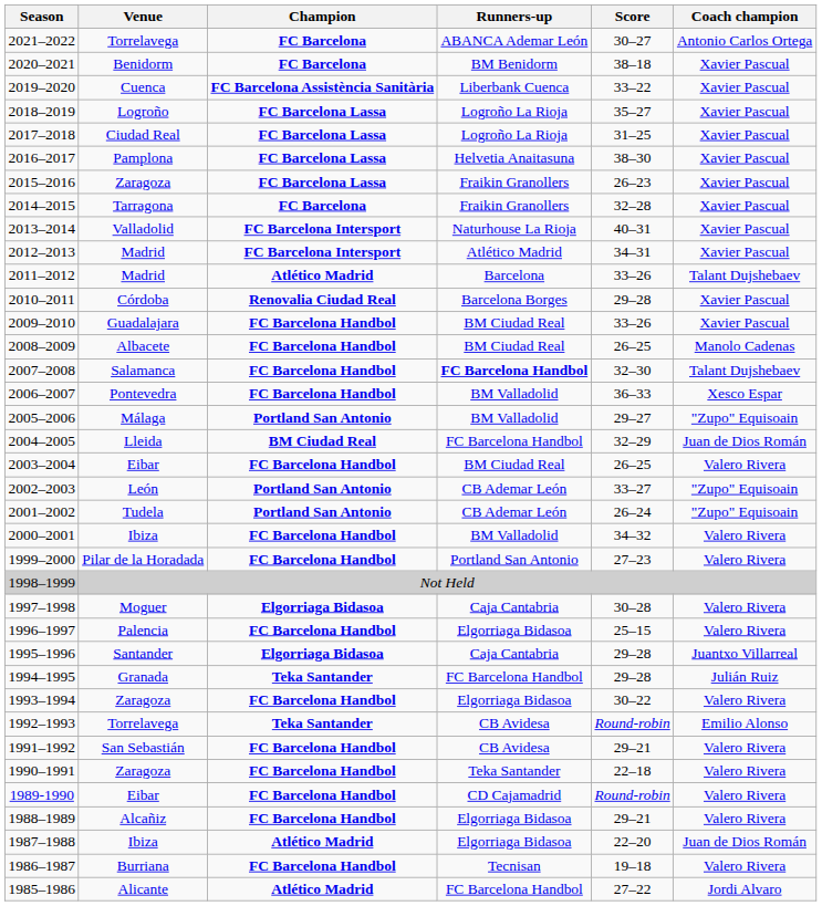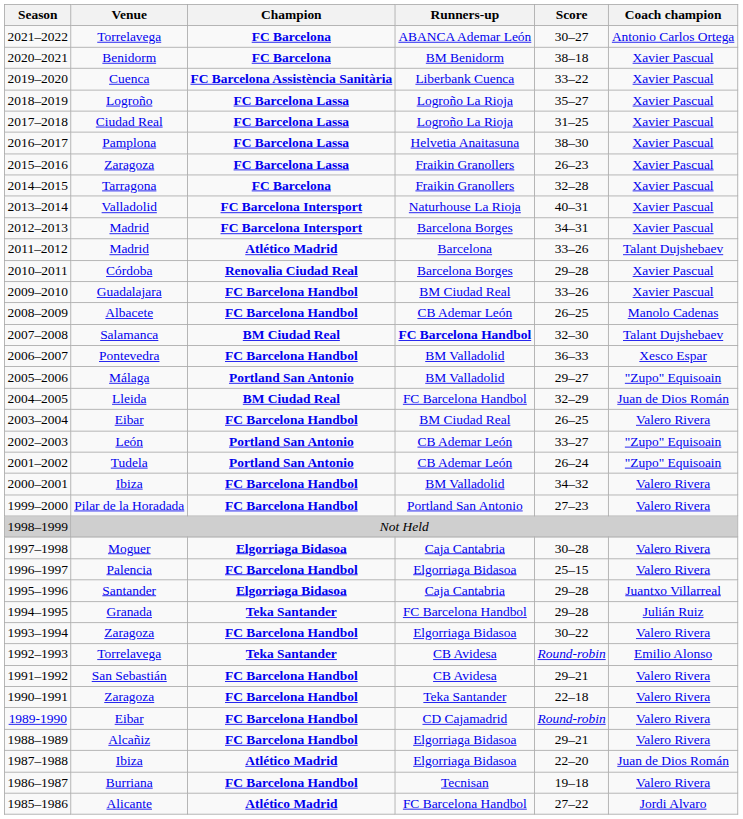2012–2013 | Runners-up: Atlético Madrid -> Barcelona Borges
2008–2009 | Runners-up: BM Ciudad Real -> CB Ademar León
2007–2008 | Champion: FC Barcelona Handbol -> BM Ciudad Real
